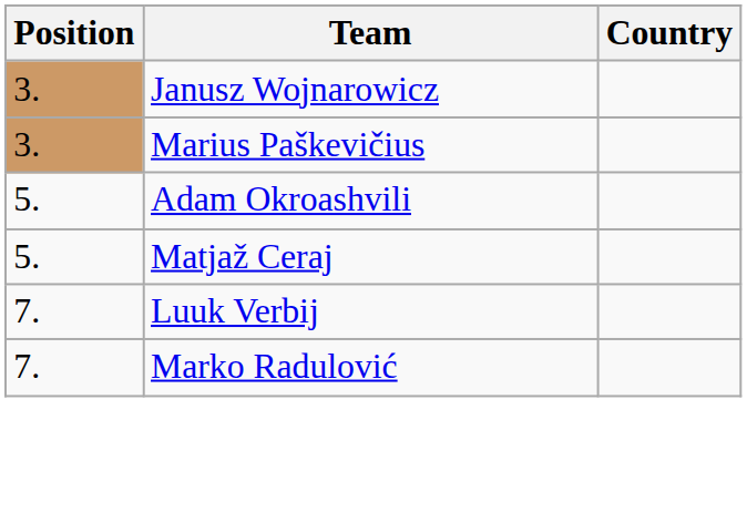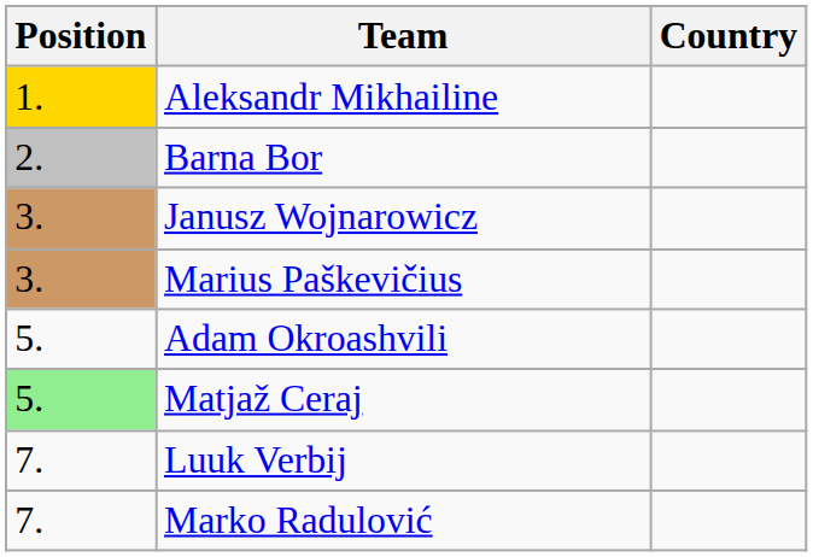+ row: 1. | Aleksandr Mikhailine
+ row: 2. | Barna Bor
Matjaž Ceraj | Position: no background -> lightgreen background
